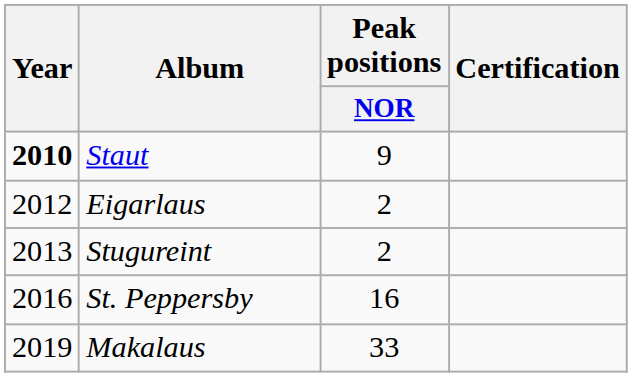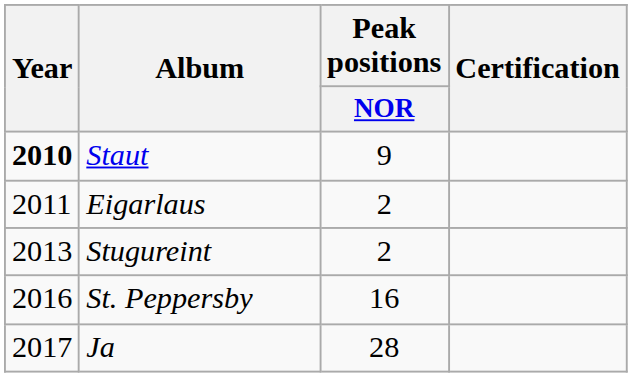Eigarlaus | Year: 2012 -> 2011
+ row: 2017 | Ja | 28
- row: 2019 | Makalaus | 33
